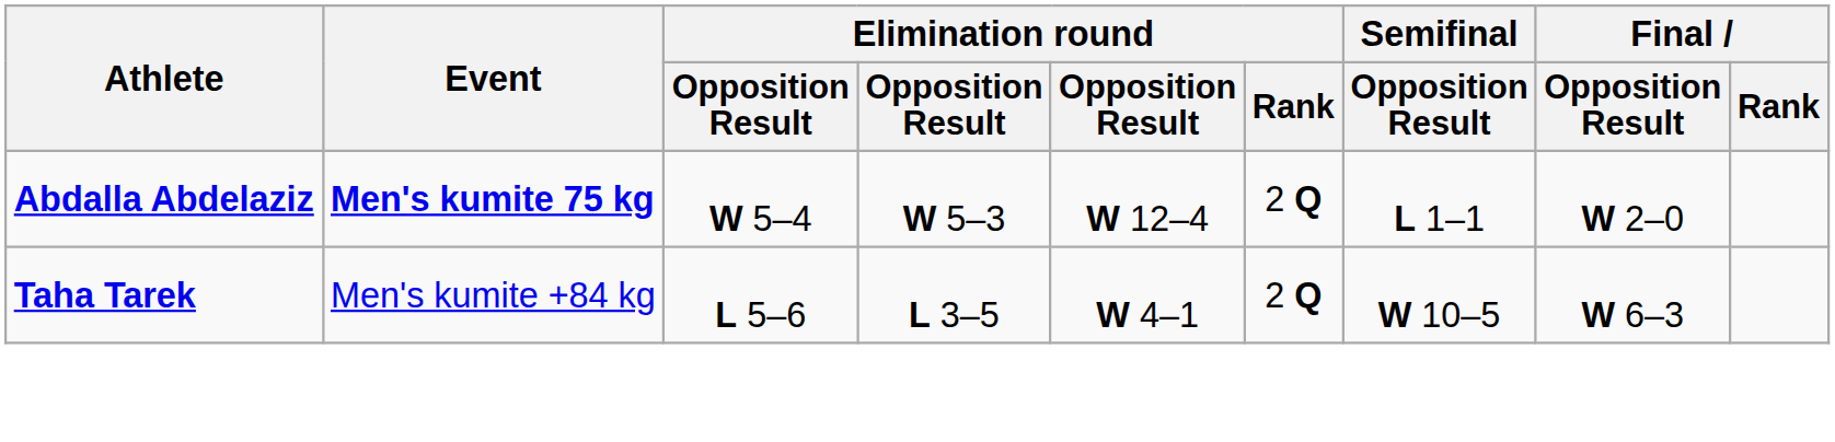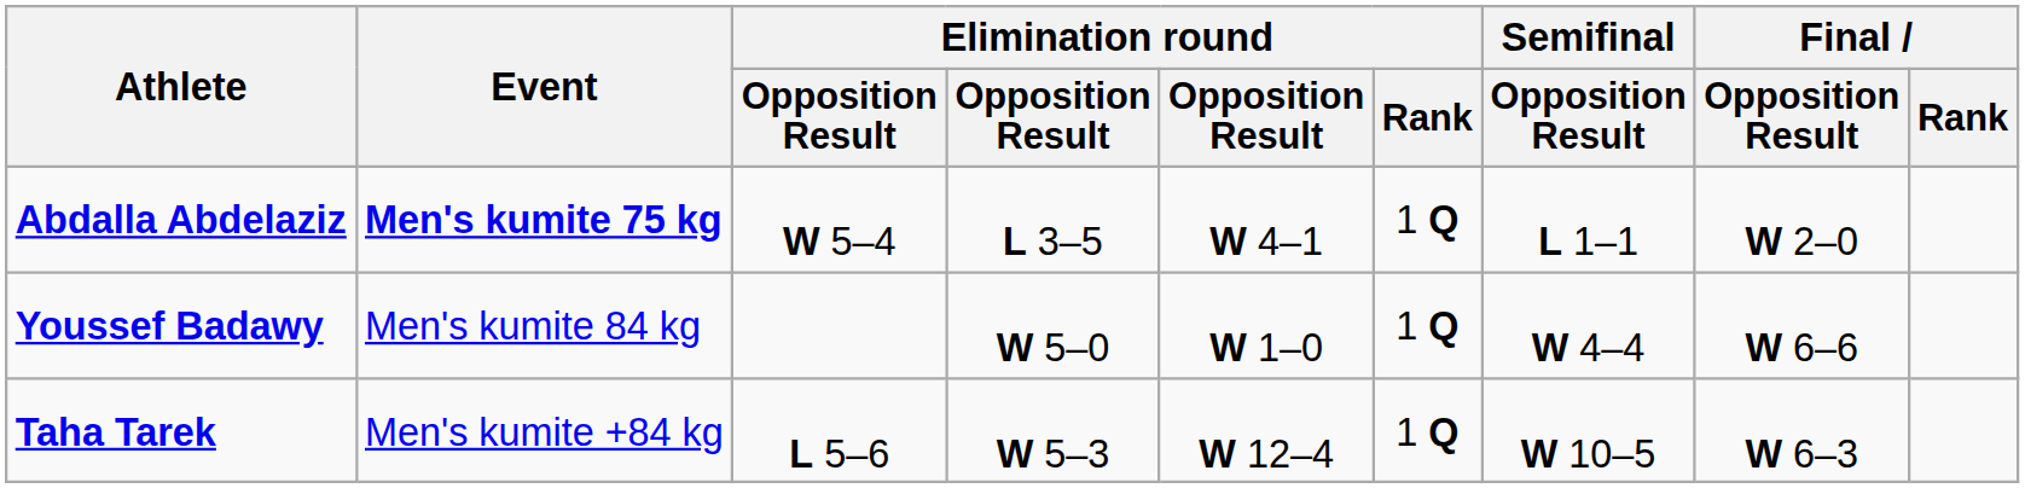Abdalla Abdelaziz | column 4: W 5–3 -> L 3–5
Abdalla Abdelaziz | column 5: W 12–4 -> W 4–1
Abdalla Abdelaziz | Elimination round / Rank: 2 Q -> 1 Q
+ row: Youssef Badawy | Men's kumite 84 kg | W 5–0 | W 1–0 | 1 Q | W 4–4 | W 6–6
Taha Tarek | column 4: L 3–5 -> W 5–3
Taha Tarek | column 5: W 4–1 -> W 12–4
Taha Tarek | Elimination round / Rank: 2 Q -> 1 Q
